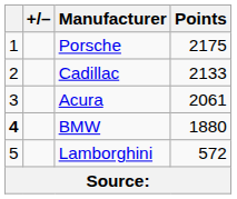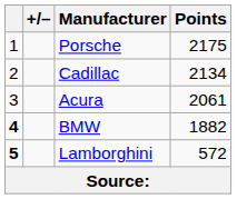Cadillac | Points: 2133 -> 2134
BMW | Points: 1880 -> 1882
Lamborghini | column 1: normal -> bold
